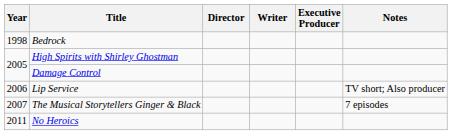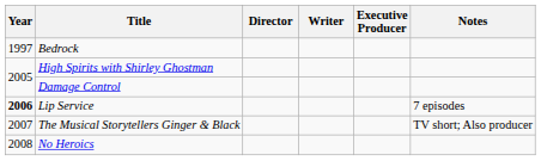Bedrock | Year: 1998 -> 1997
Lip Service | Year: normal -> bold
Lip Service | Notes: TV short; Also producer -> 7 episodes
The Musical Storytellers Ginger & Black | Notes: 7 episodes -> TV short; Also producer
No Heroics | Year: 2011 -> 2008
